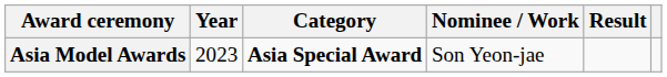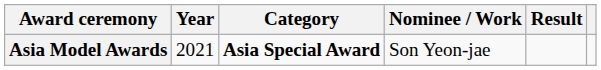Asia Model Awards | Year: 2023 -> 2021
